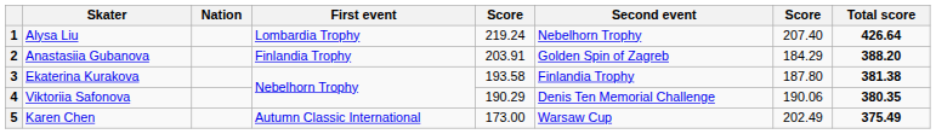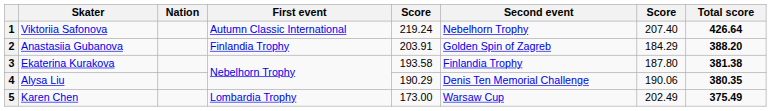1 | Skater: Alysa Liu -> Viktoriia Safonova
1 | First event: Lombardia Trophy -> Autumn Classic International
4 | Skater: Viktoriia Safonova -> Alysa Liu
5 | First event: Autumn Classic International -> Lombardia Trophy
